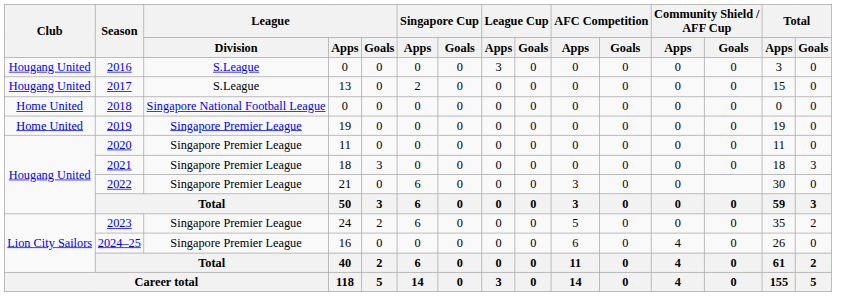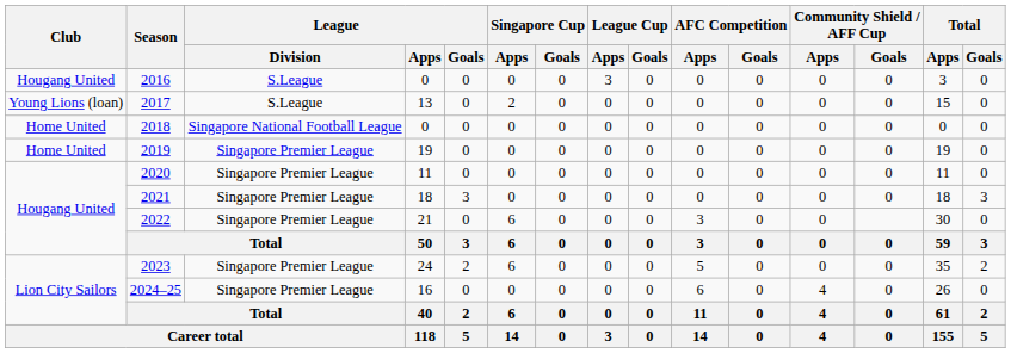2017 | Club: Hougang United -> Young Lions (loan)
